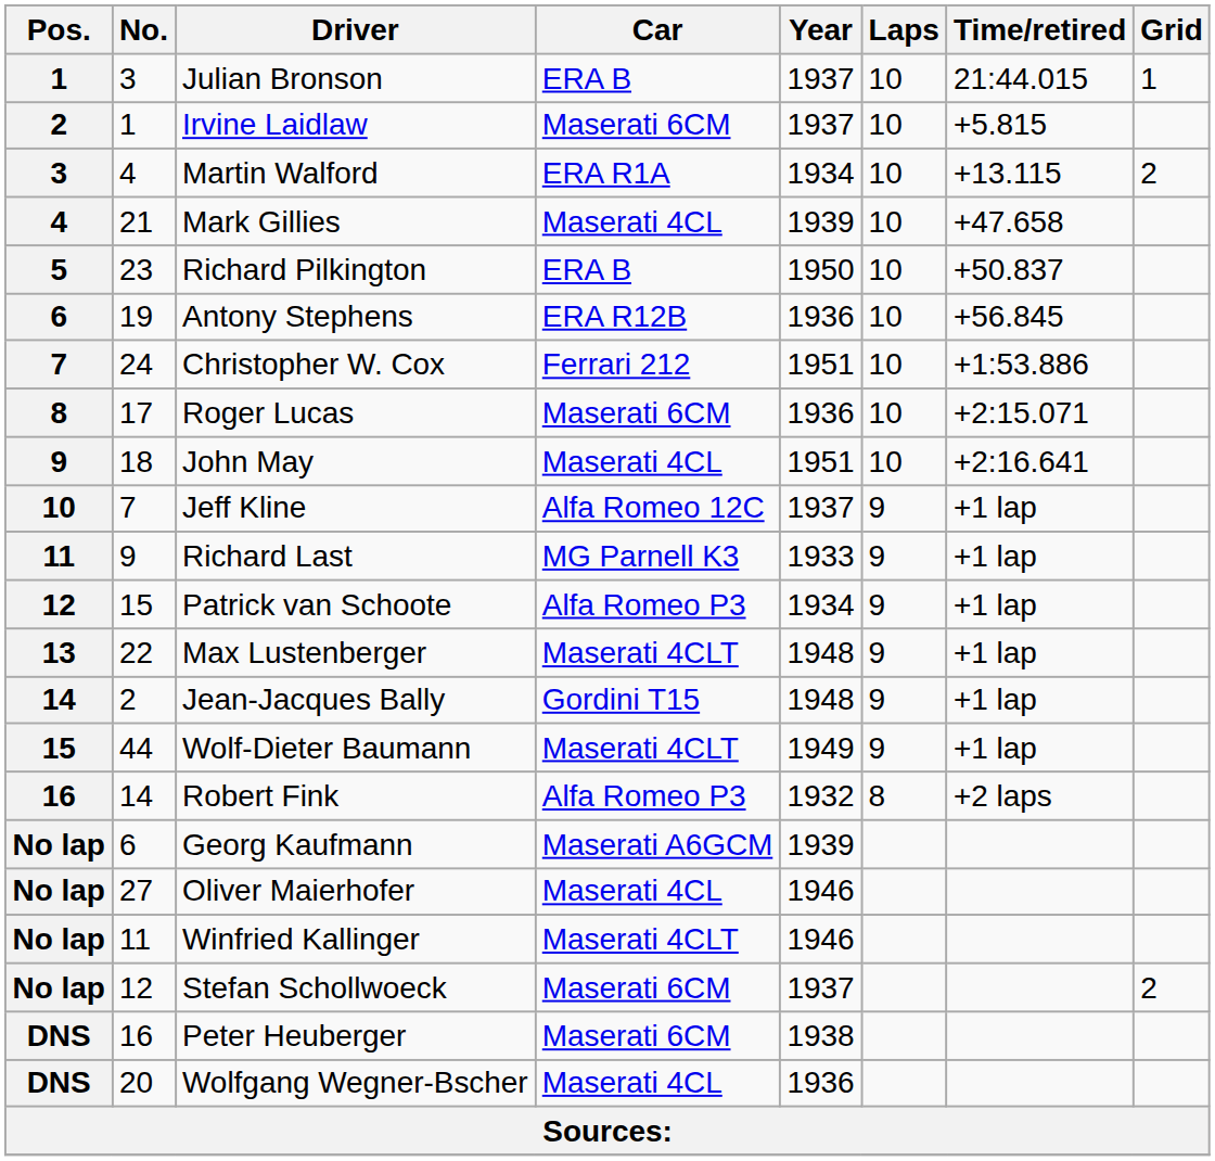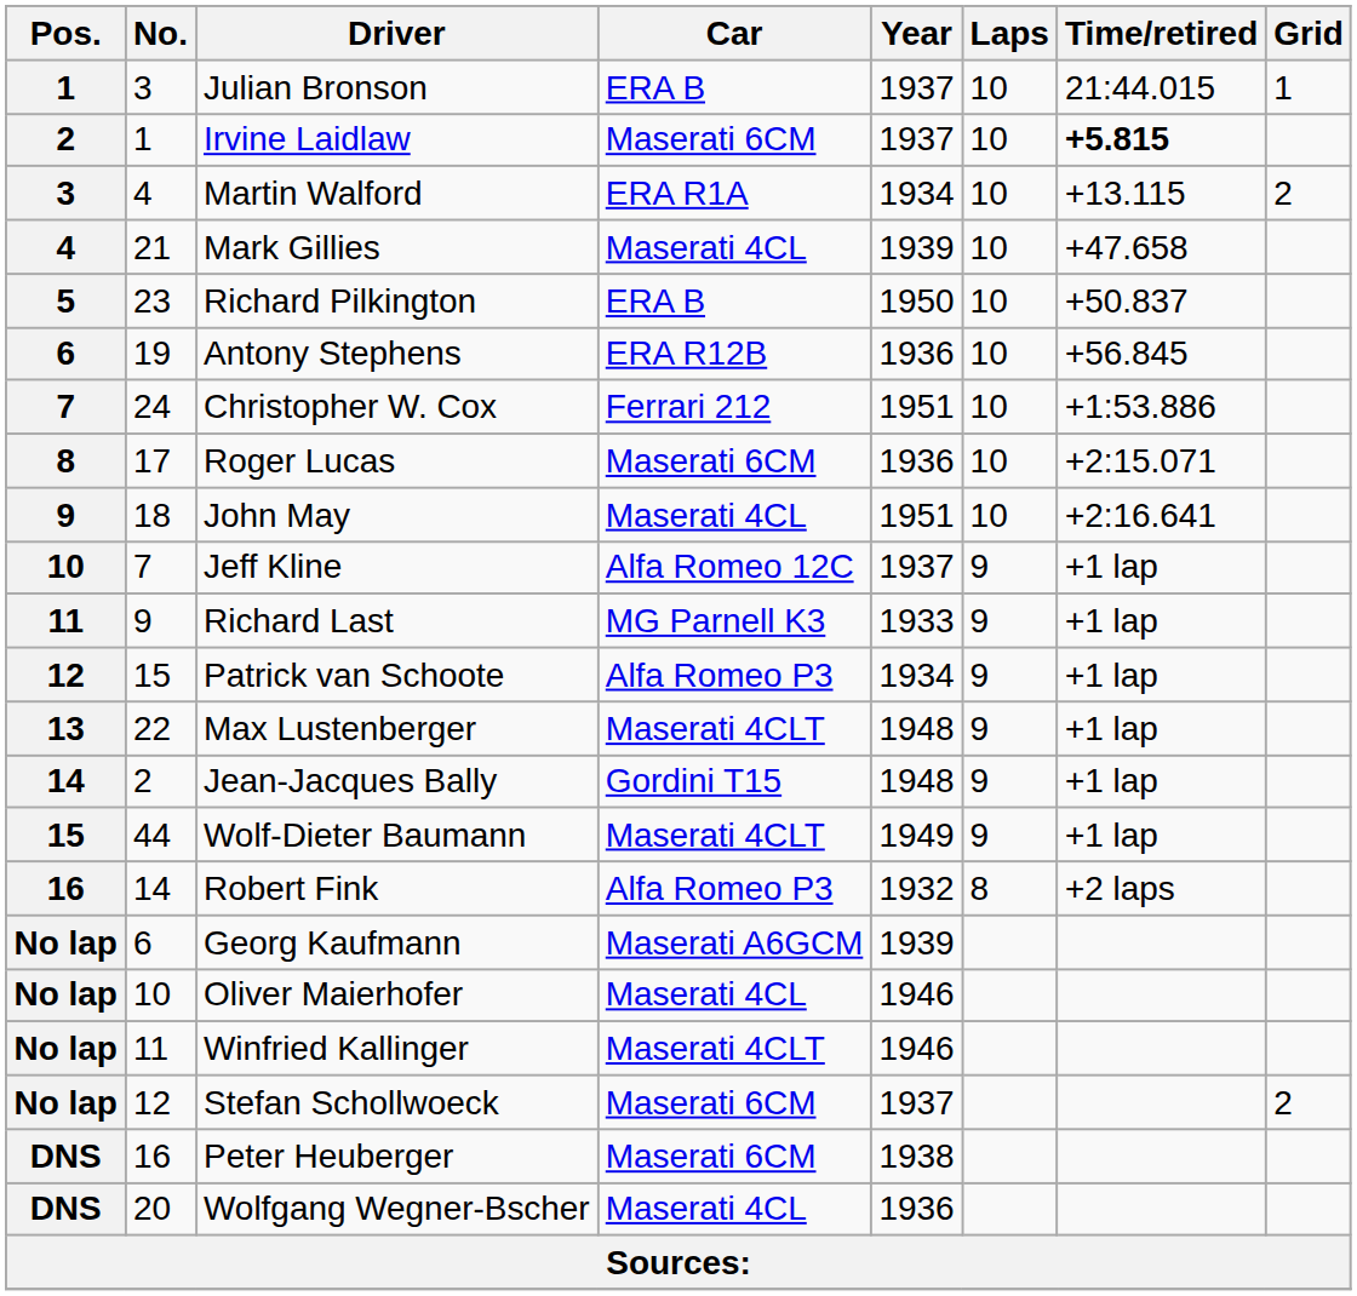Irvine Laidlaw | Time/retired: normal -> bold
Oliver Maierhofer | No.: 27 -> 10
